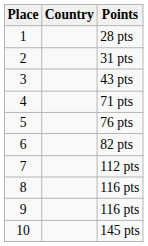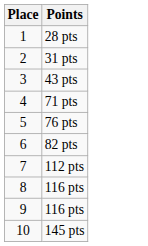- column: Country
